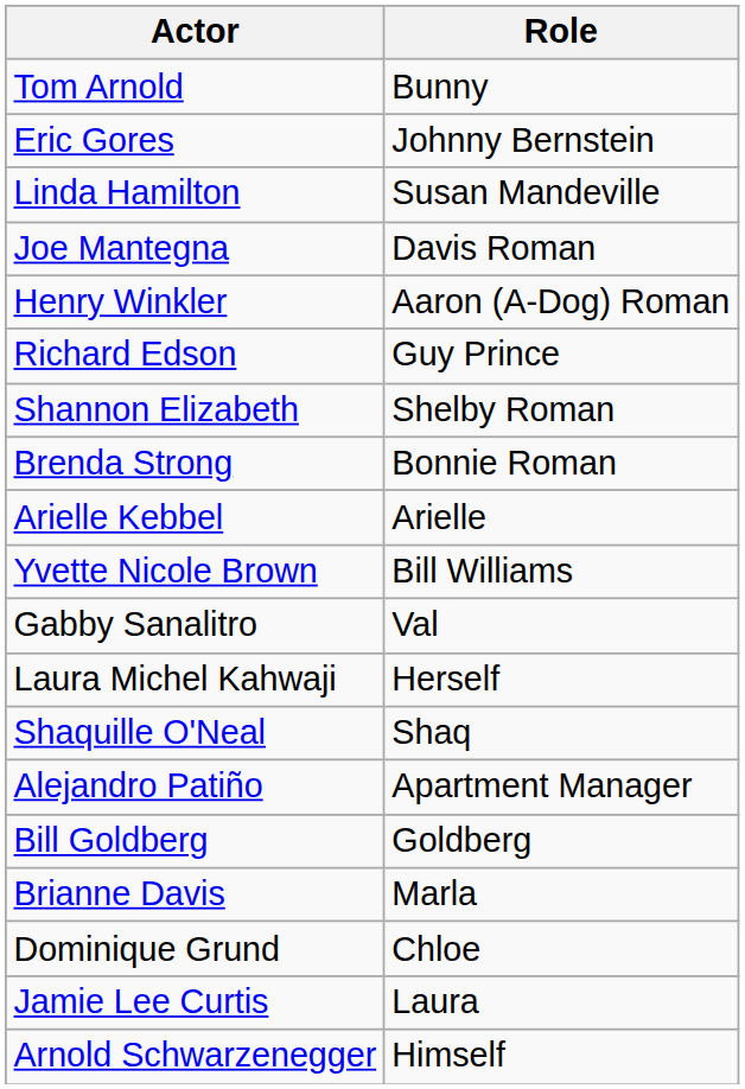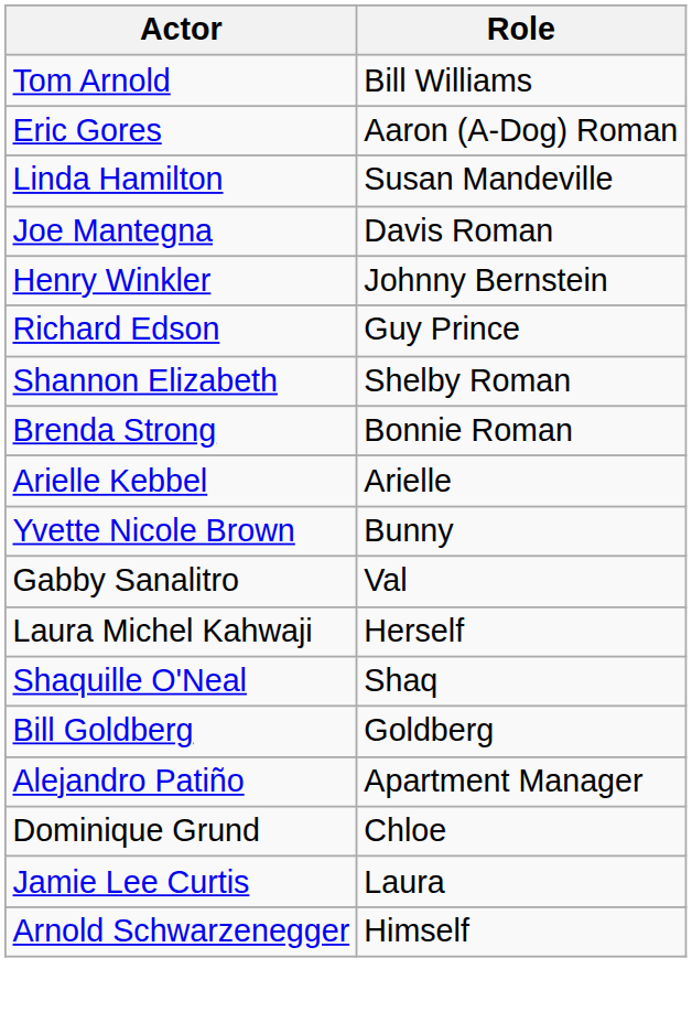Tom Arnold | Role: Bunny -> Bill Williams
Eric Gores | Role: Johnny Bernstein -> Aaron (A-Dog) Roman
Henry Winkler | Role: Aaron (A-Dog) Roman -> Johnny Bernstein
Yvette Nicole Brown | Role: Bill Williams -> Bunny
rows swapped: Bill Goldberg <-> Alejandro Patiño
- row: Brianne Davis | Marla
